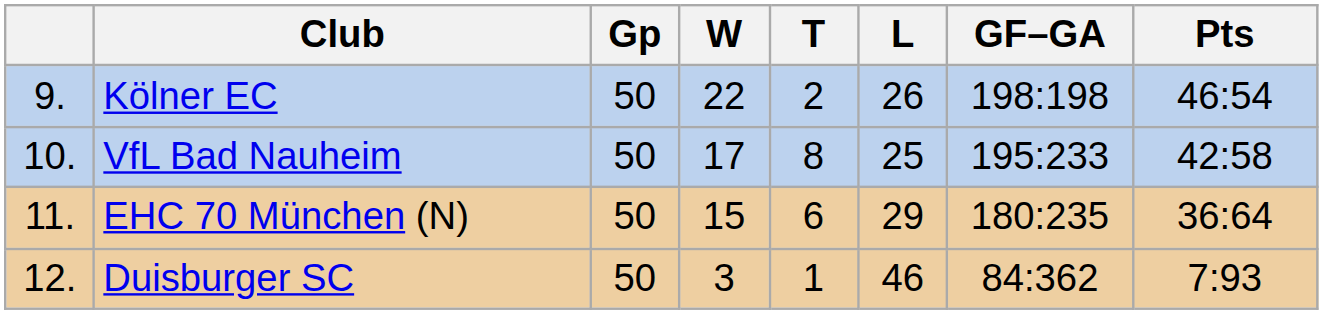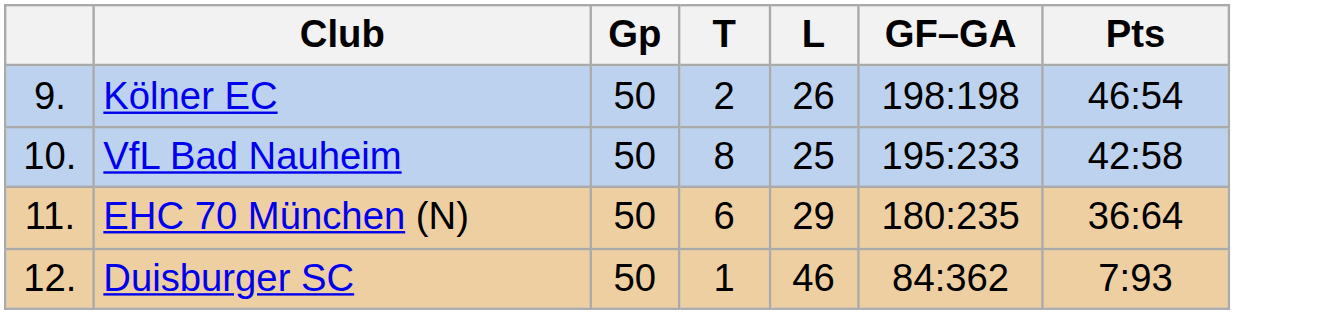- column: W | 22 | 17 | 15 | 3
